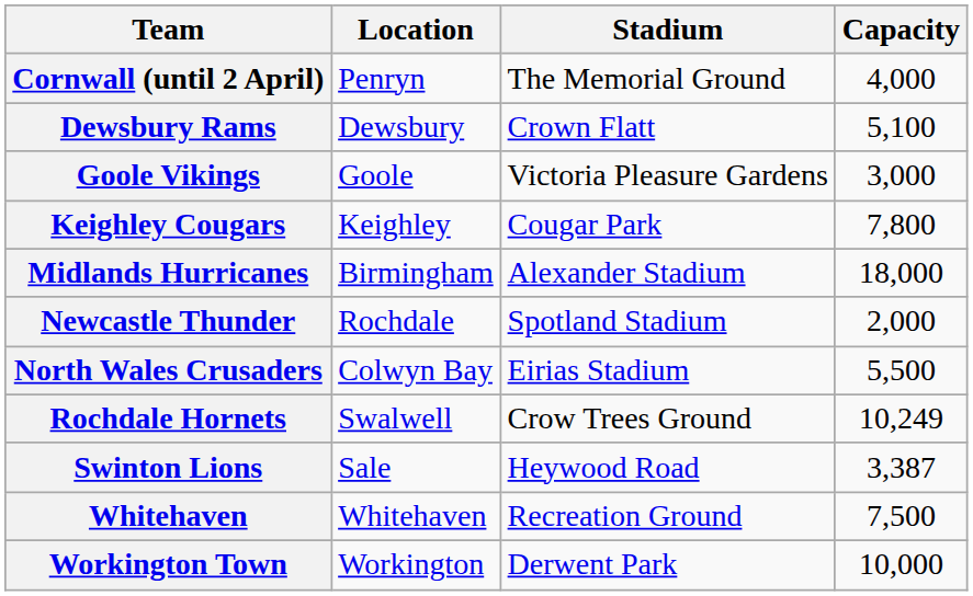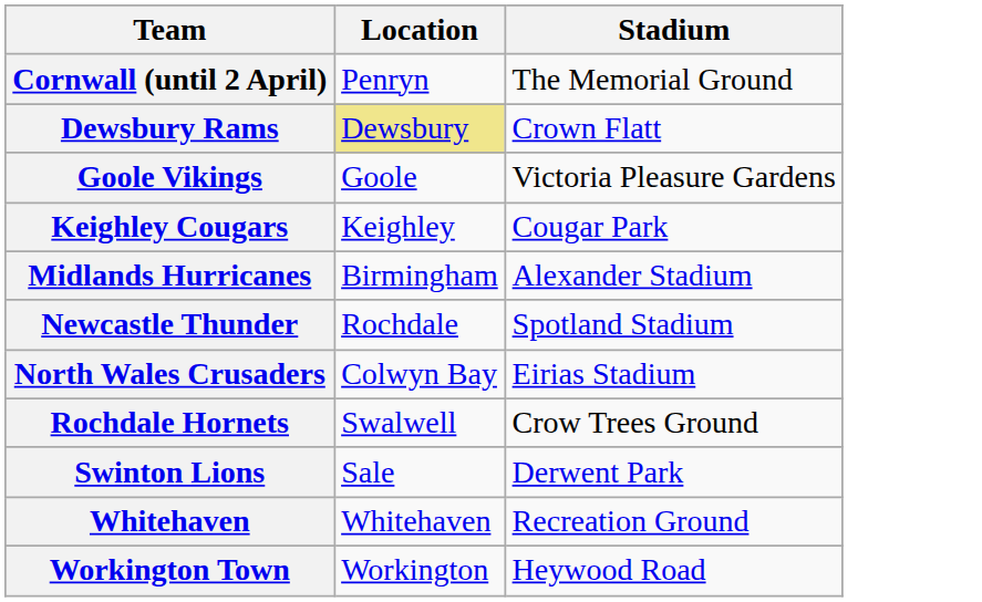- column: Capacity | 4,000 | 5,100 | 3,000 | 7,800 | 18,000 | 2,000 | 5,500 | 10,249 | 3,387 | 7,500 | 10,000
Dewsbury Rams | Location: no background -> khaki background
Swinton Lions | Stadium: Heywood Road -> Derwent Park
Workington Town | Stadium: Derwent Park -> Heywood Road
